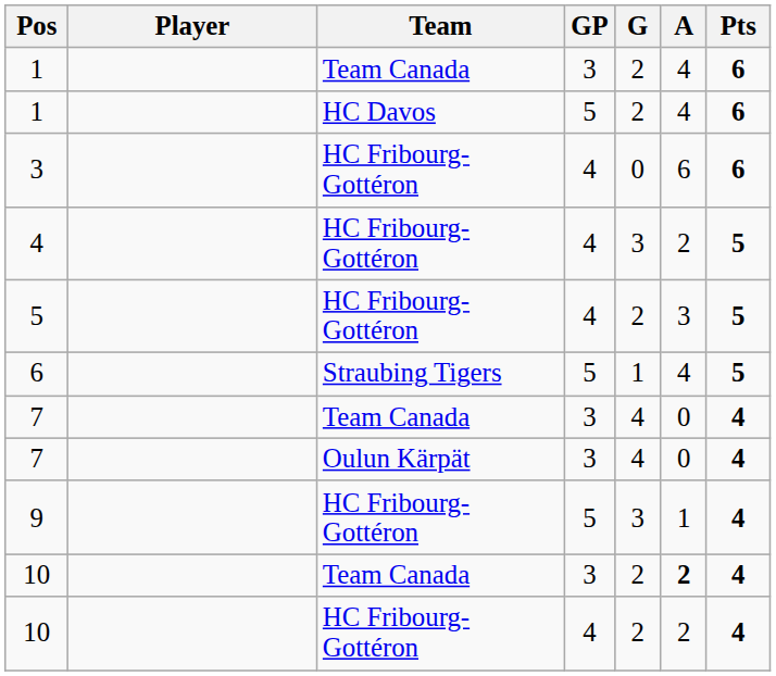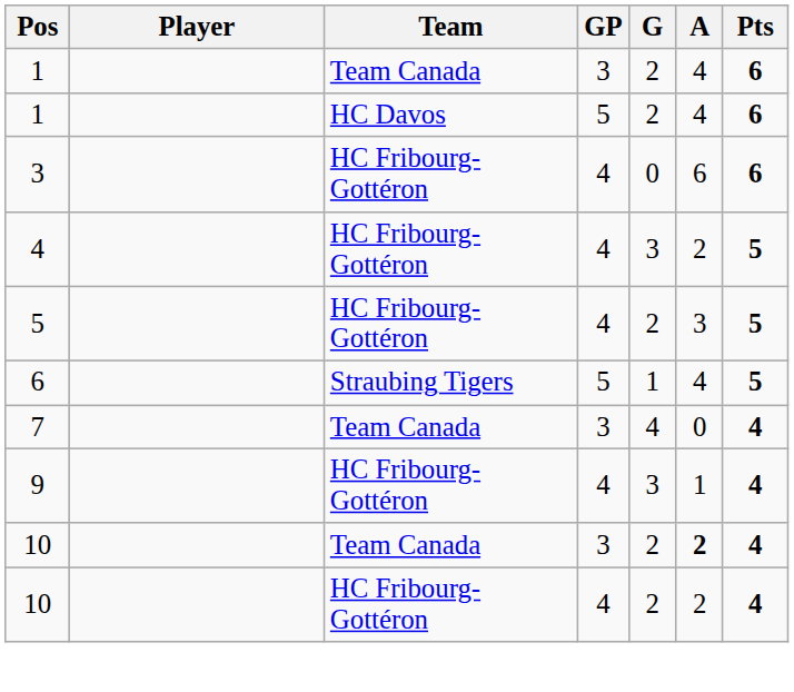- row: 7 | Oulun Kärpät | 3 | 4 | 0 | 4
9 | GP: 5 -> 4
